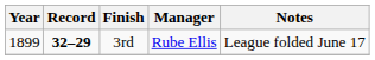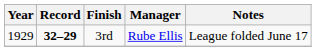3rd | Year: 1899 -> 1929
